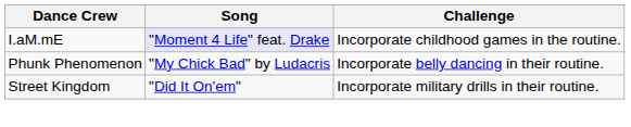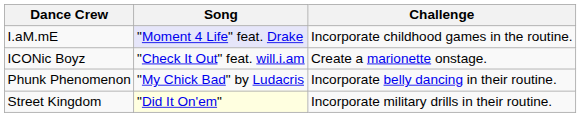+ row: ICONic Boyz | "Check It Out" feat. will.i.am | Create a marionette onstage.
Street Kingdom | Song: no background -> lightyellow background
